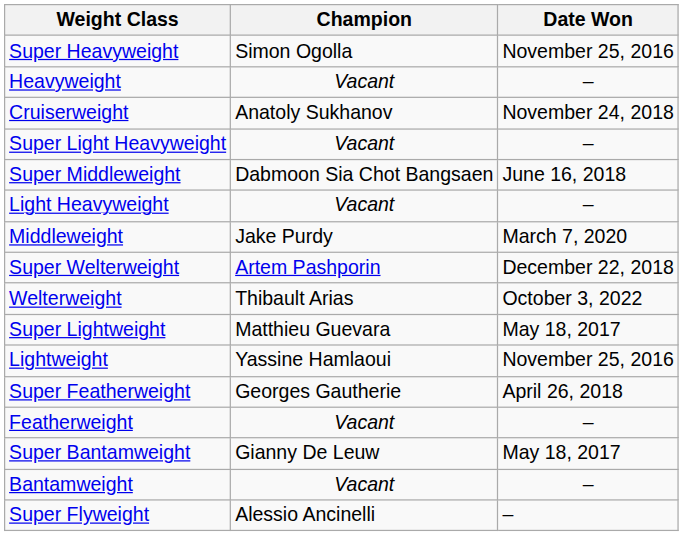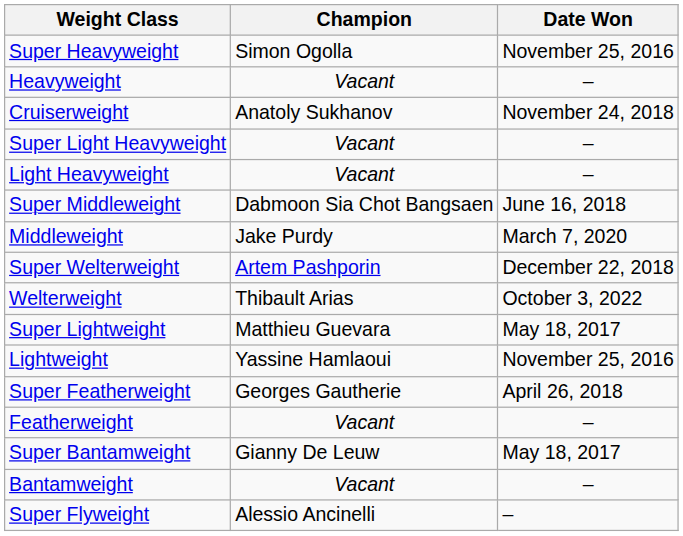rows swapped: Light Heavyweight <-> Super Middleweight
